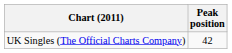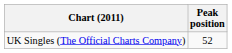UK Singles (The Official Charts Company) | Peak position: 42 -> 52
